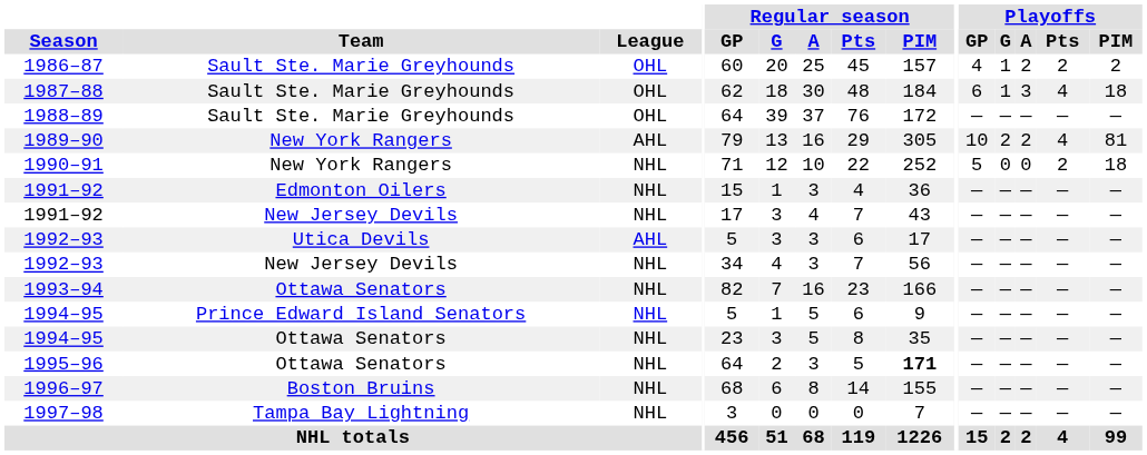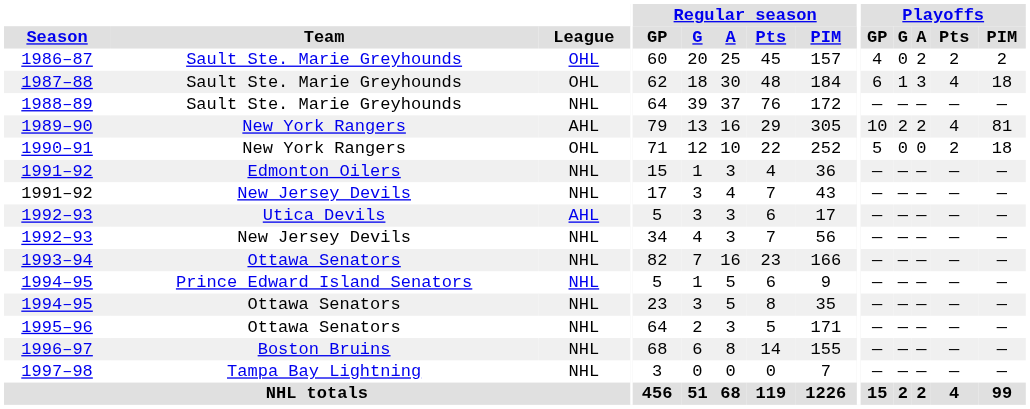1986–87 | Playoffs / G: 1 -> 0
1988–89 | League: OHL -> NHL
1990–91 | League: NHL -> OHL
1995–96 | Regular season / PIM: bold -> normal
